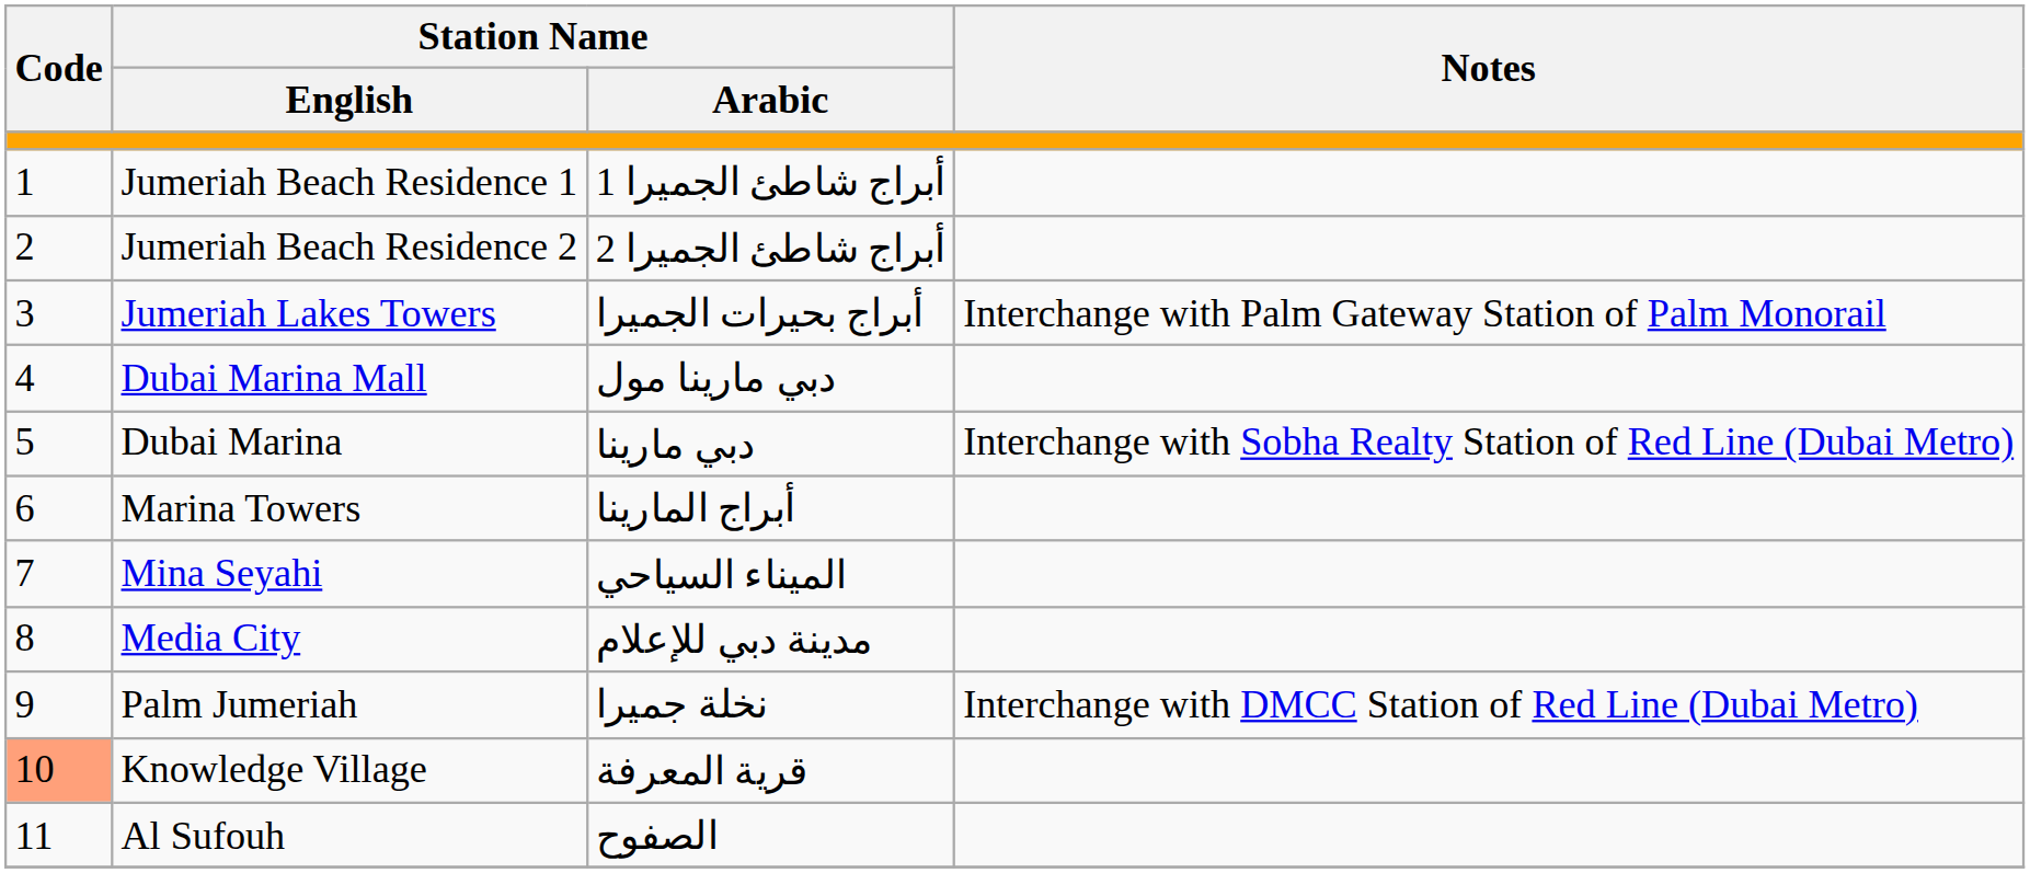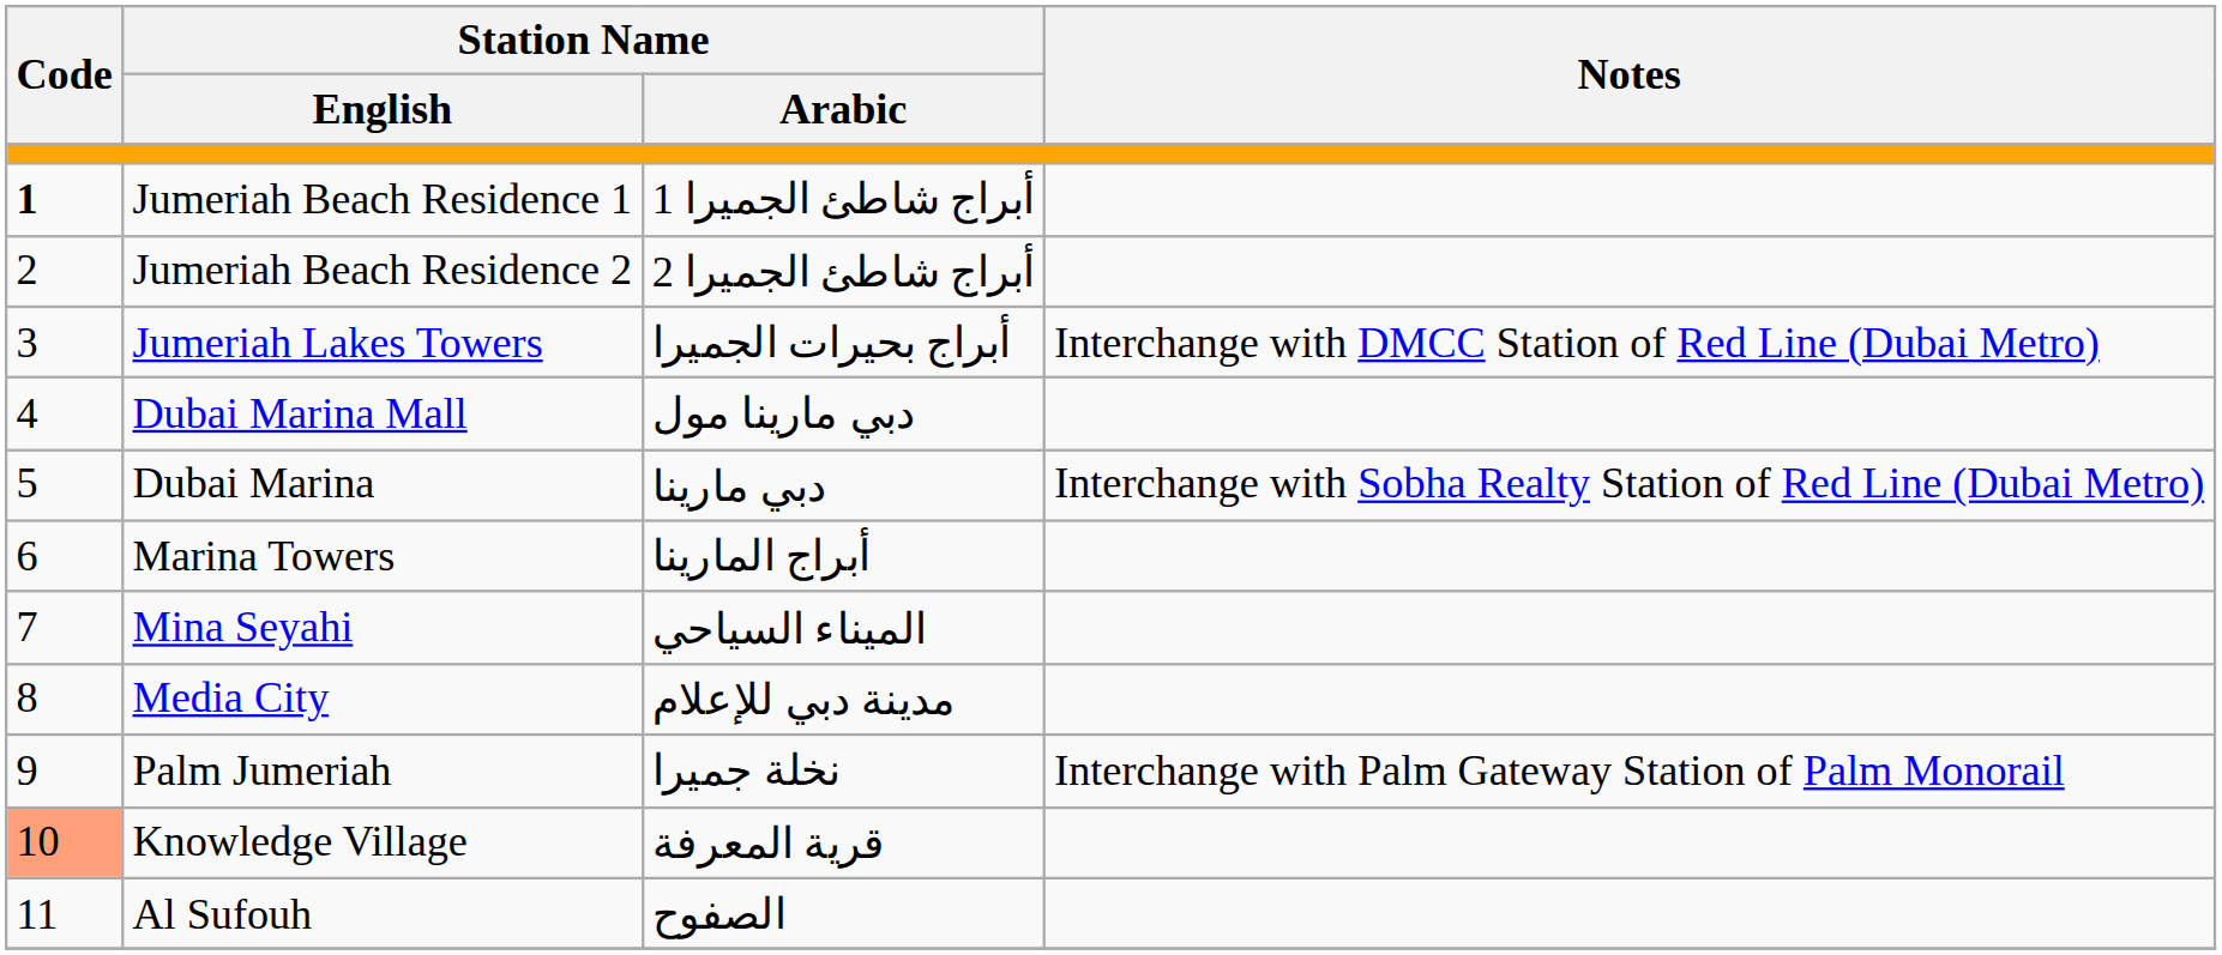Jumeriah Beach Residence 1 | Code: normal -> bold
Jumeriah Lakes Towers | Notes: Interchange with Palm Gateway Station of Palm Monorail -> Interchange with DMCC Station of Red Line (Dubai Metro)
Palm Jumeriah | Notes: Interchange with DMCC Station of Red Line (Dubai Metro) -> Interchange with Palm Gateway Station of Palm Monorail
